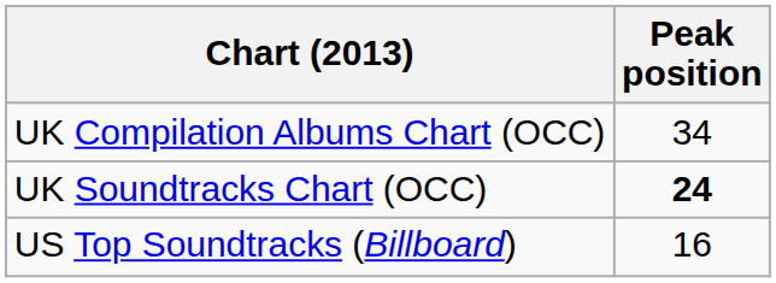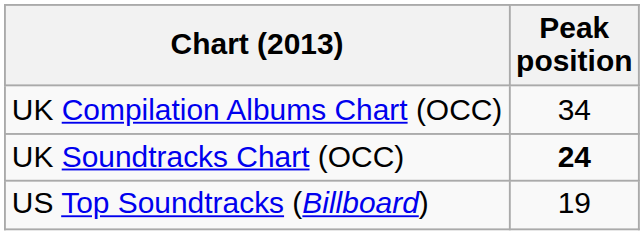US Top Soundtracks (Billboard) | Peak position: 16 -> 19
